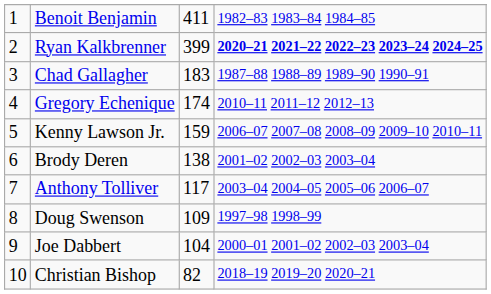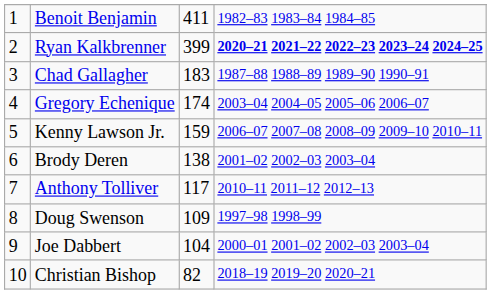Gregory Echenique | column 4: 2010–11 2011–12 2012–13 -> 2003–04 2004–05 2005–06 2006–07
Anthony Tolliver | column 4: 2003–04 2004–05 2005–06 2006–07 -> 2010–11 2011–12 2012–13
